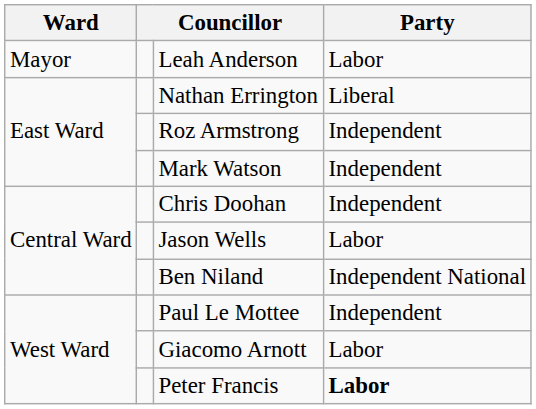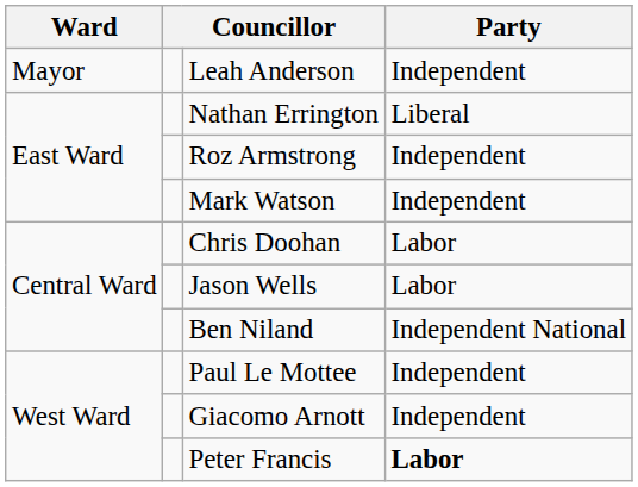Leah Anderson | Party: Labor -> Independent
Chris Doohan | Party: Independent -> Labor
Giacomo Arnott | Party: Labor -> Independent
